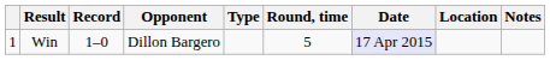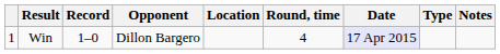columns swapped: Type <-> Location
Win | Round, time: 5 -> 4
